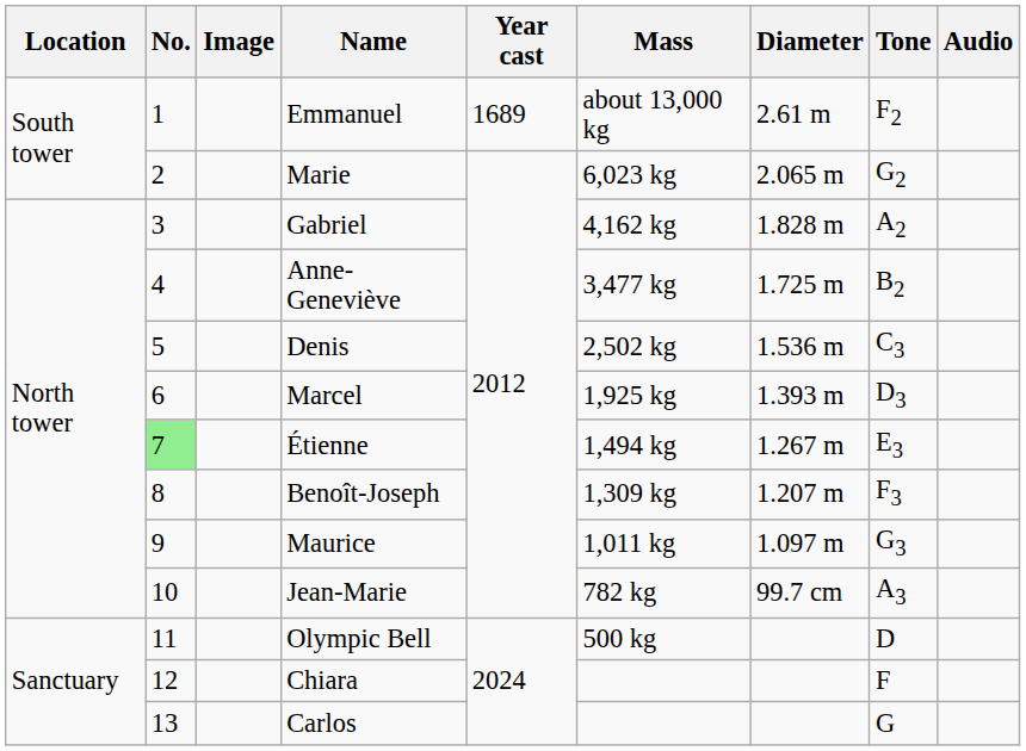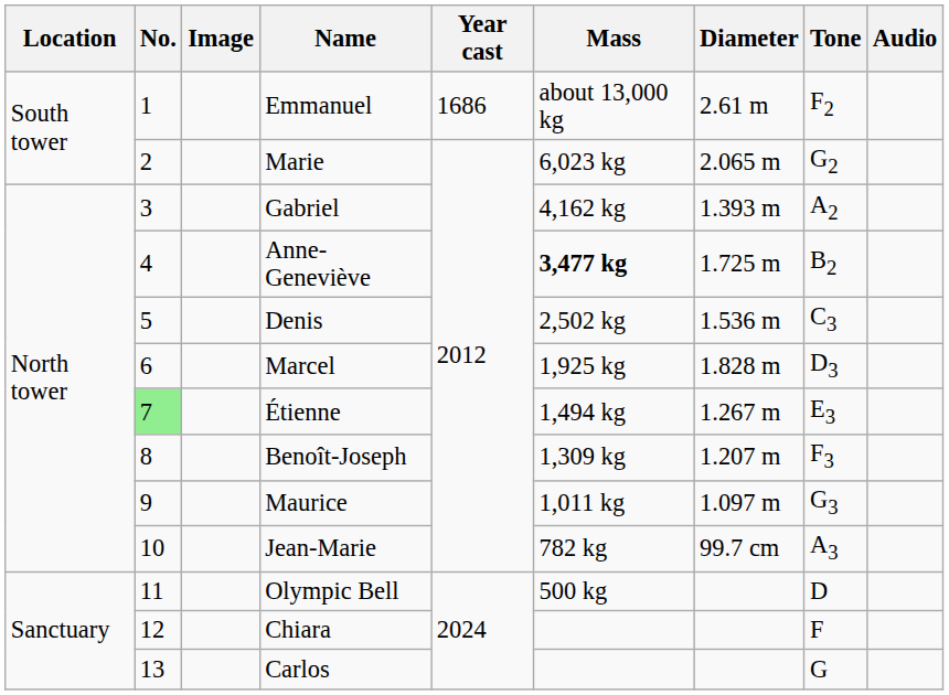Emmanuel | Year cast: 1689 -> 1686
Gabriel | Diameter: 1.828 m -> 1.393 m
Anne-Geneviève | Mass: normal -> bold
Marcel | Diameter: 1.393 m -> 1.828 m
